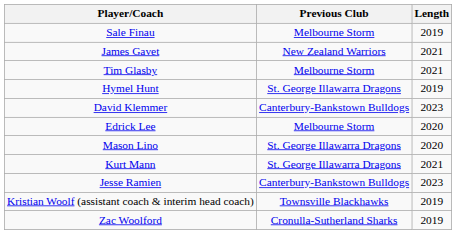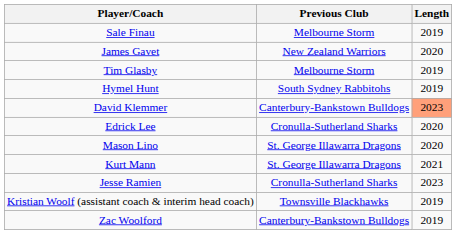James Gavet | Length: 2021 -> 2020
Tim Glasby | Length: 2021 -> 2019
Hymel Hunt | Previous Club: St. George Illawarra Dragons -> South Sydney Rabbitohs
David Klemmer | Length: no background -> lightsalmon background
Edrick Lee | Previous Club: Melbourne Storm -> Cronulla-Sutherland Sharks
Jesse Ramien | Previous Club: Canterbury-Bankstown Bulldogs -> Cronulla-Sutherland Sharks
Zac Woolford | Previous Club: Cronulla-Sutherland Sharks -> Canterbury-Bankstown Bulldogs
